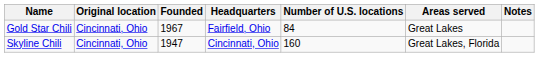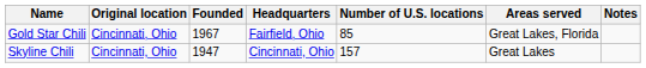Gold Star Chili | Number of U.S. locations: 84 -> 85
Gold Star Chili | Areas served: Great Lakes -> Great Lakes, Florida
Skyline Chili | Number of U.S. locations: 160 -> 157
Skyline Chili | Areas served: Great Lakes, Florida -> Great Lakes
